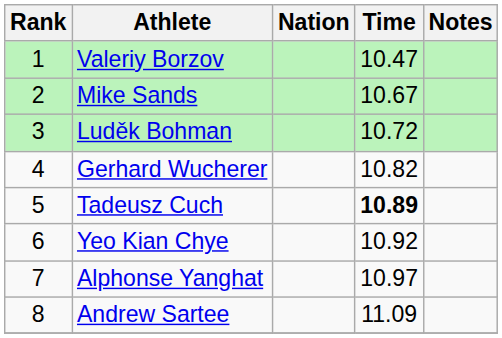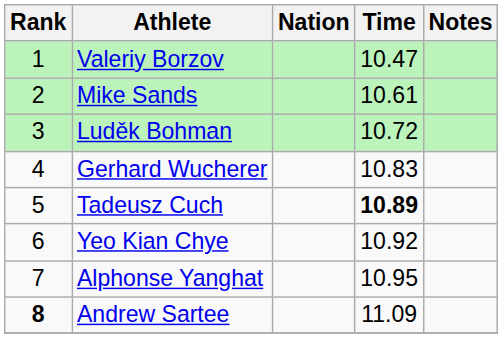Mike Sands | Time: 10.67 -> 10.61
Gerhard Wucherer | Time: 10.82 -> 10.83
Alphonse Yanghat | Time: 10.97 -> 10.95
Andrew Sartee | Rank: normal -> bold
